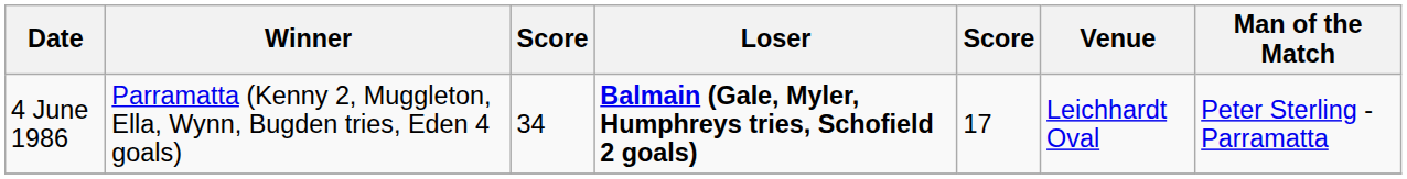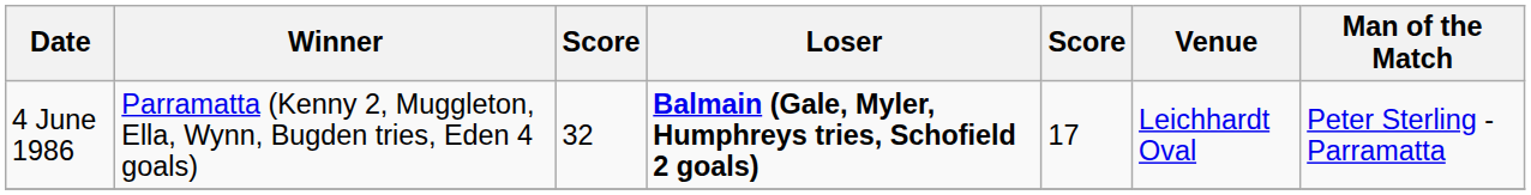4 June 1986 | column 3: 34 -> 32
